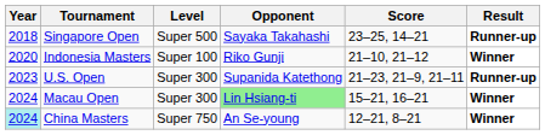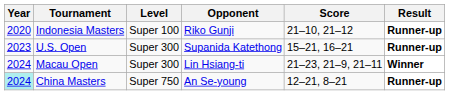- row: 2018 | Singapore Open | Super 500 | Sayaka Takahashi | 23–25, 14–21 | Runner-up
Indonesia Masters | Result: Winner -> Runner-up
U.S. Open | Score: 21–23, 21–9, 21–11 -> 15–21, 16–21
Macau Open | Opponent: lightgreen background -> no background
Macau Open | Score: 15–21, 16–21 -> 21–23, 21–9, 21–11
China Masters | Result: Winner -> Runner-up
